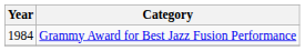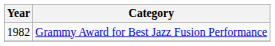Grammy Award for Best Jazz Fusion Performance | Year: 1984 -> 1982
